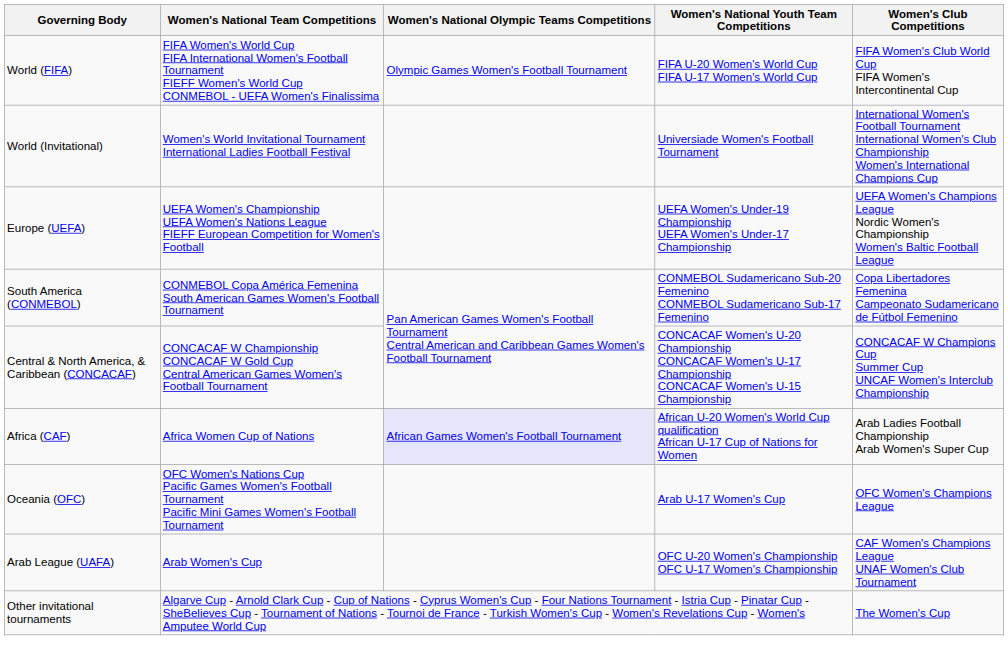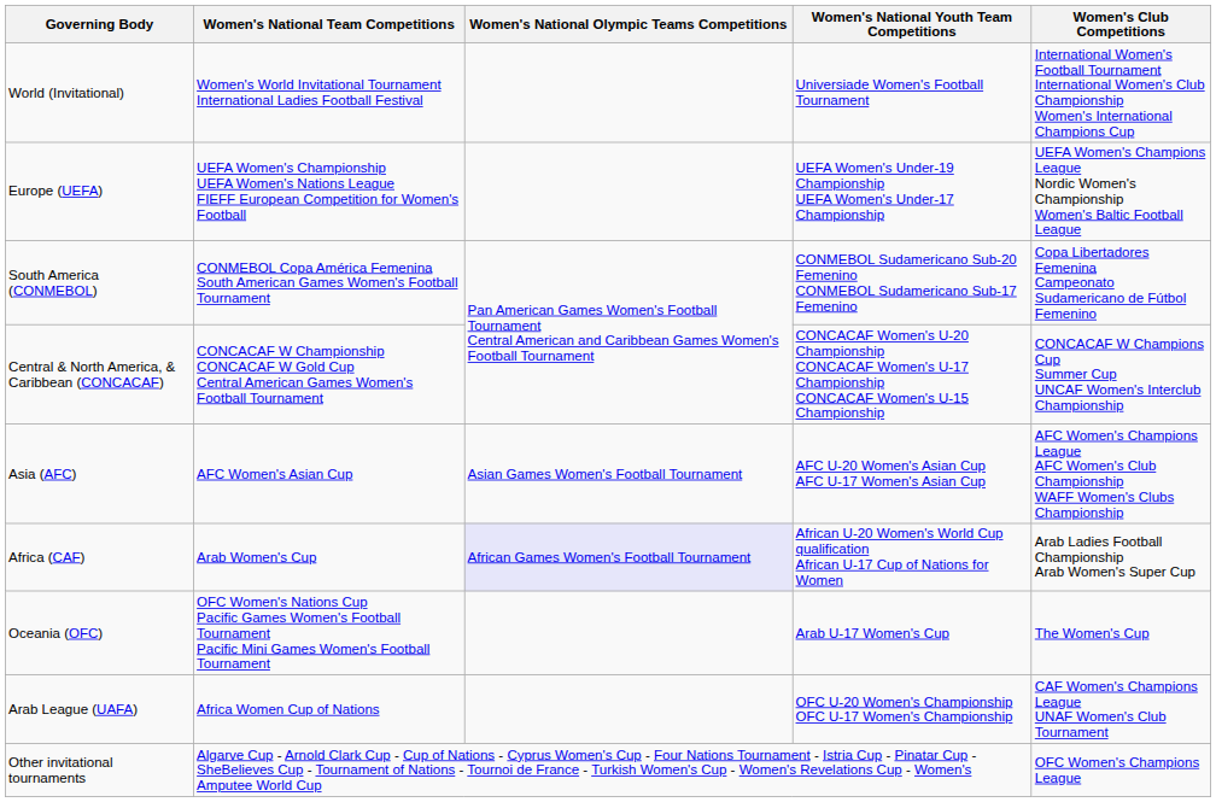- row: World (FIFA) | FIFA Women's World Cup FIFA International Women's Football Tournament FIEFF Women's World Cup CONMEBOL - UEFA Women's Finalissima | Olympic Games Women's Football Tournament | FIFA U-20 Women's World Cup FIFA U-17 Women's World Cup | FIFA Women's Club World Cup FIFA Women's Intercontinental Cup
+ row: Asia (AFC) | AFC Women's Asian Cup | Asian Games Women's Football Tournament | AFC U-20 Women's Asian Cup AFC U-17 Women's Asian Cup | AFC Women's Champions League AFC Women's Club Championship WAFF Women's Clubs Championship
Africa (CAF) | Women's National Team Competitions: Africa Women Cup of Nations -> Arab Women's Cup
Oceania (OFC) | Women's Club Competitions: OFC Women's Champions League -> The Women's Cup
Arab League (UAFA) | Women's National Team Competitions: Arab Women's Cup -> Africa Women Cup of Nations
Other invitational tournaments | Women's Club Competitions: The Women's Cup -> OFC Women's Champions League
